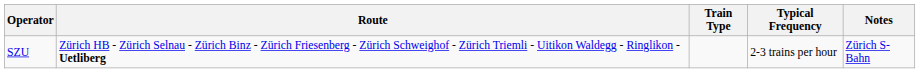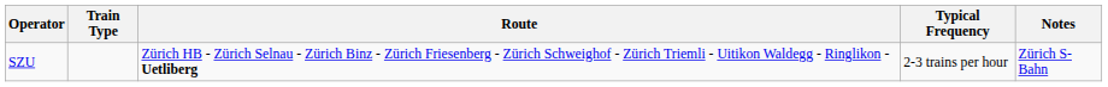columns swapped: Train Type <-> Route
